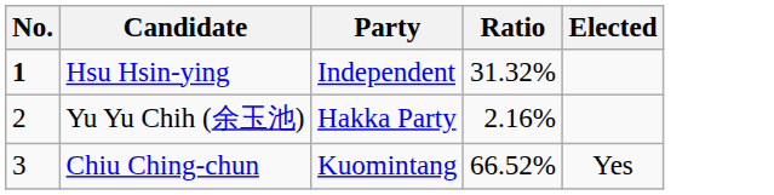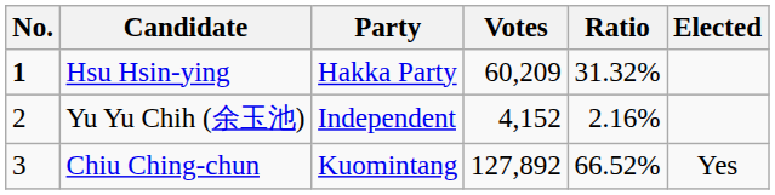+ column: Votes | 60,209 | 4,152 | 127,892
Hsu Hsin-ying | Party: Independent -> Hakka Party
Yu Yu Chih (余玉池) | Party: Hakka Party -> Independent
